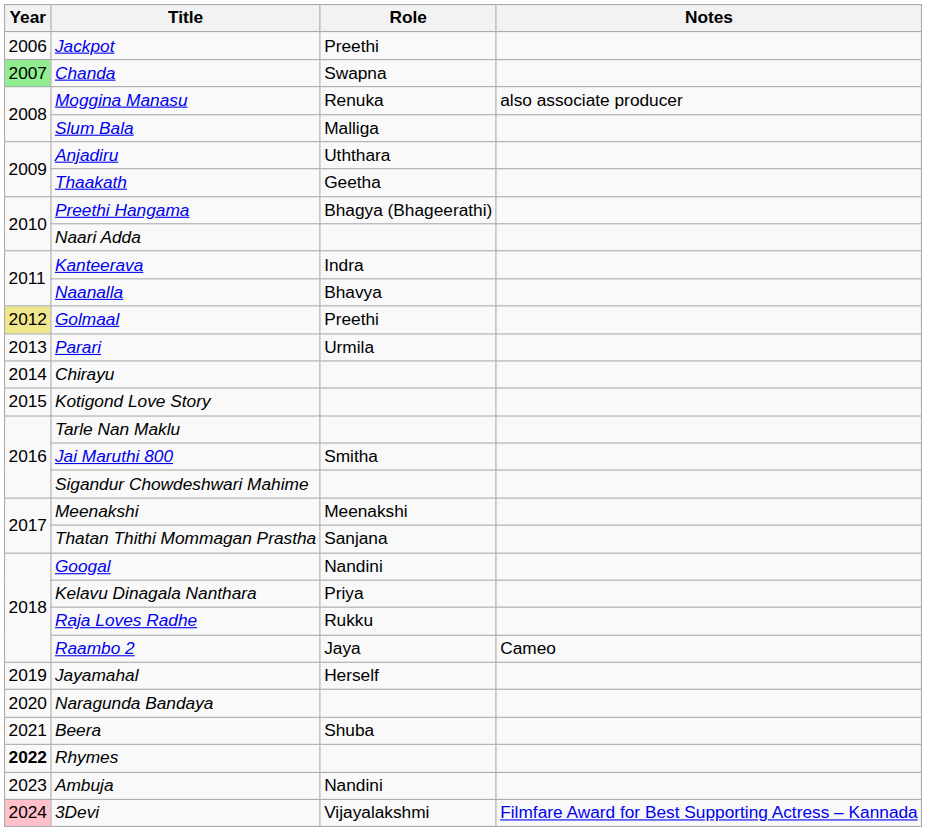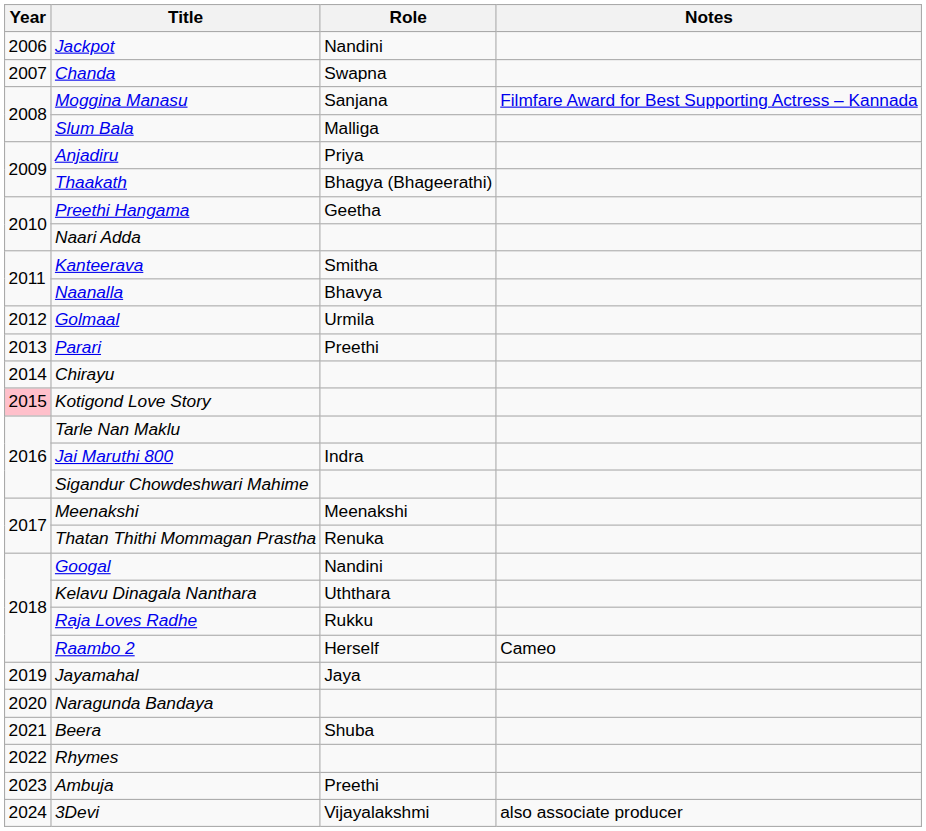Jackpot | Role: Preethi -> Nandini
Chanda | Year: lightgreen background -> no background
Moggina Manasu | Role: Renuka -> Sanjana
Moggina Manasu | Notes: also associate producer -> Filmfare Award for Best Supporting Actress – Kannada
Anjadiru | Role: Uththara -> Priya
Thaakath | Role: Geetha -> Bhagya (Bhageerathi)
Preethi Hangama | Role: Bhagya (Bhageerathi) -> Geetha
Kanteerava | Role: Indra -> Smitha
Golmaal | Year: khaki background -> no background
Golmaal | Role: Preethi -> Urmila
Parari | Role: Urmila -> Preethi
Kotigond Love Story | Year: no background -> pink background
Jai Maruthi 800 | Role: Smitha -> Indra
Thatan Thithi Mommagan Prastha | Role: Sanjana -> Renuka
Kelavu Dinagala Nanthara | Role: Priya -> Uththara
Raambo 2 | Role: Jaya -> Herself
Jayamahal | Role: Herself -> Jaya
Rhymes | Year: bold -> normal
Ambuja | Role: Nandini -> Preethi
3Devi | Year: pink background -> no background
3Devi | Notes: Filmfare Award for Best Supporting Actress – Kannada -> also associate producer
